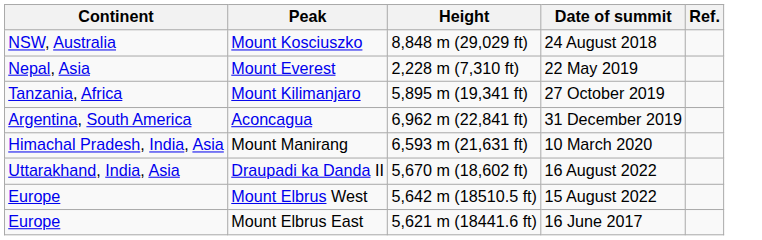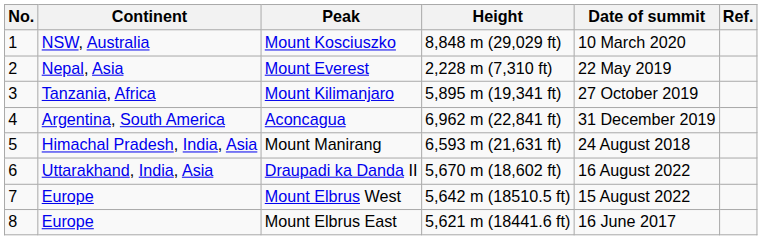+ column: No. | 1 | 2 | 3 | 4 | 5 | 6 | 7 | 8
Mount Kosciuszko | Date of summit: 24 August 2018 -> 10 March 2020
Mount Manirang | Date of summit: 10 March 2020 -> 24 August 2018
